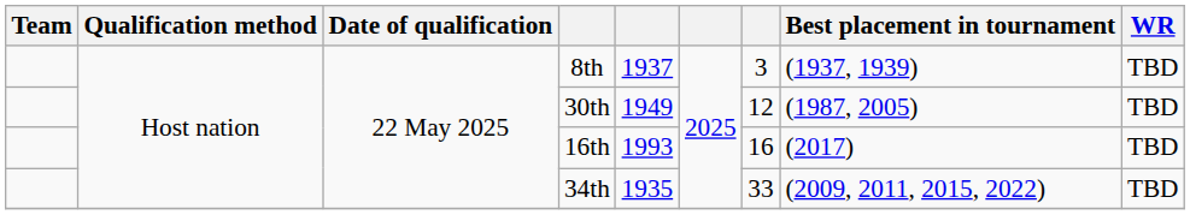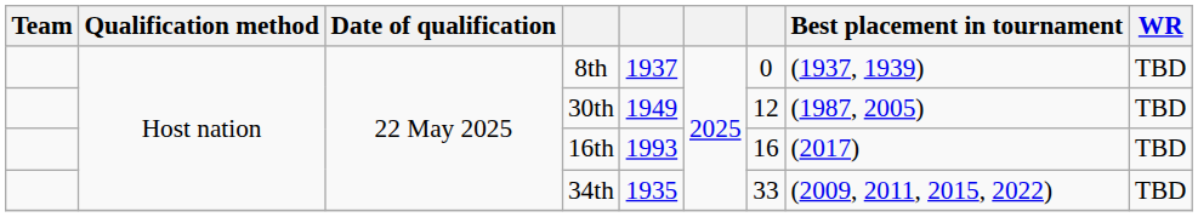8th | column 7: 3 -> 0
